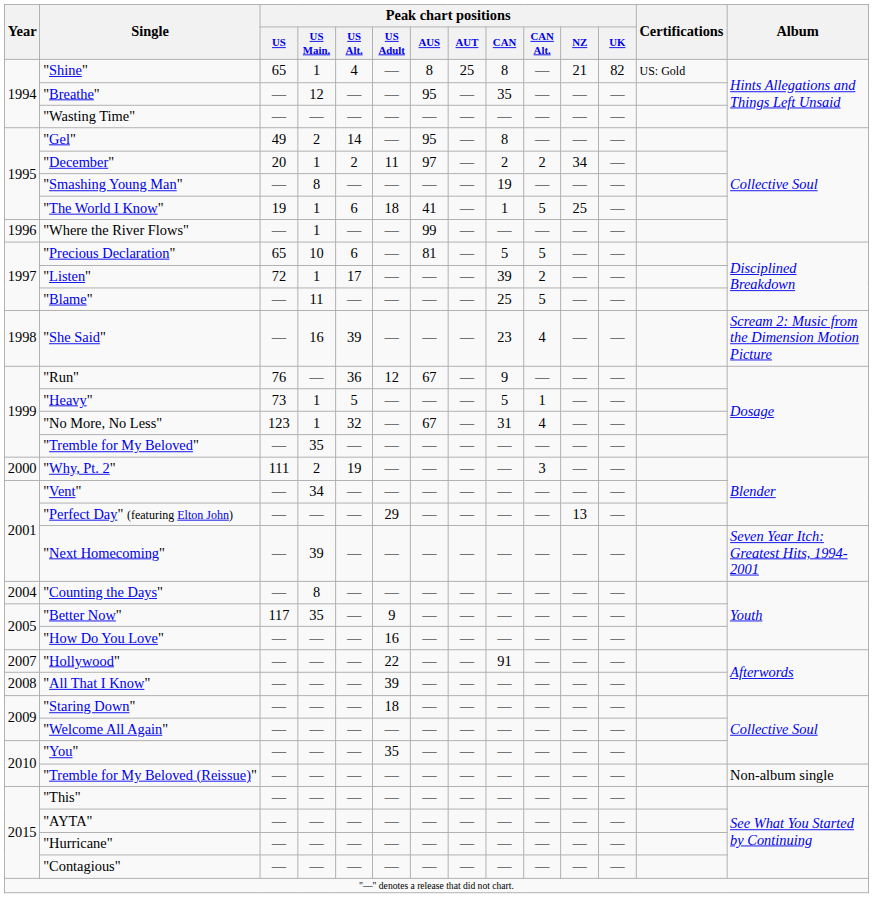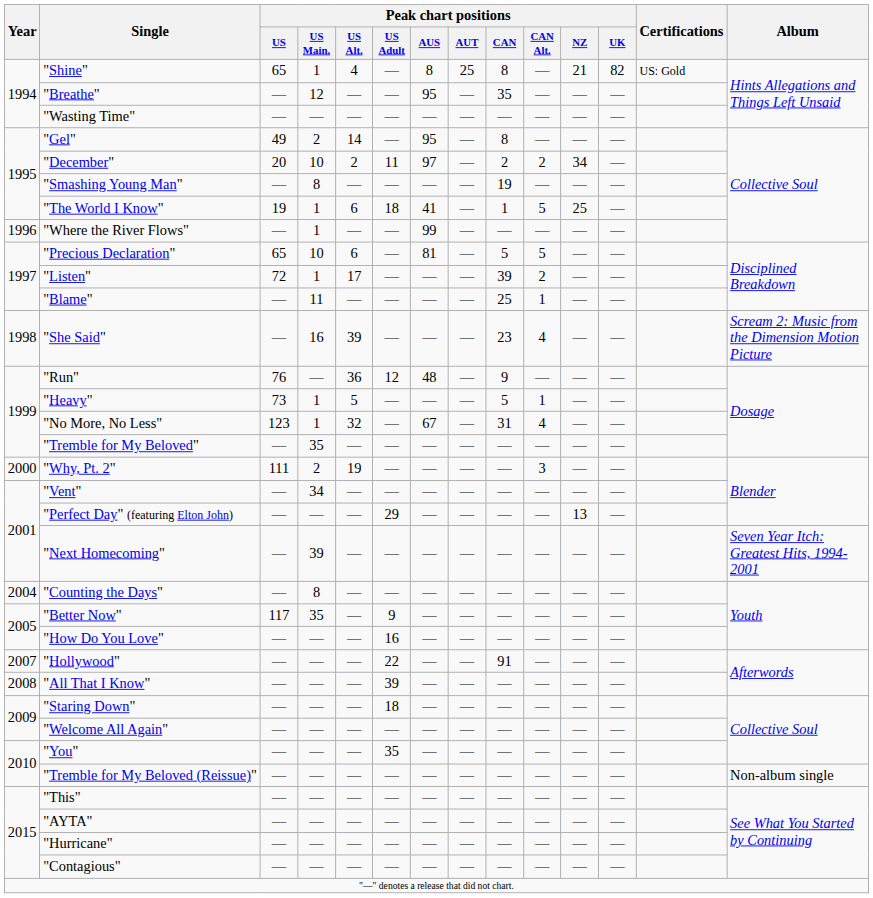"December" | Peak chart positions / US Main.: 1 -> 10
"Blame" | Peak chart positions / CAN Alt.: 5 -> 1
"Run" | Peak chart positions / AUS: 67 -> 48
